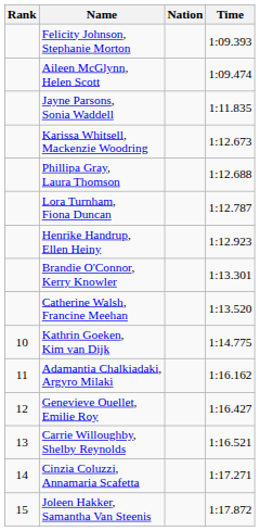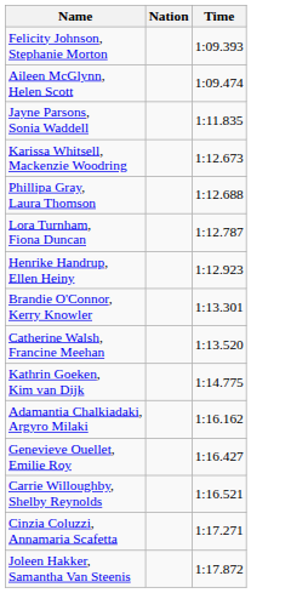- column: Rank | 10 | 11 | 12 | 13 | 14 | 15
